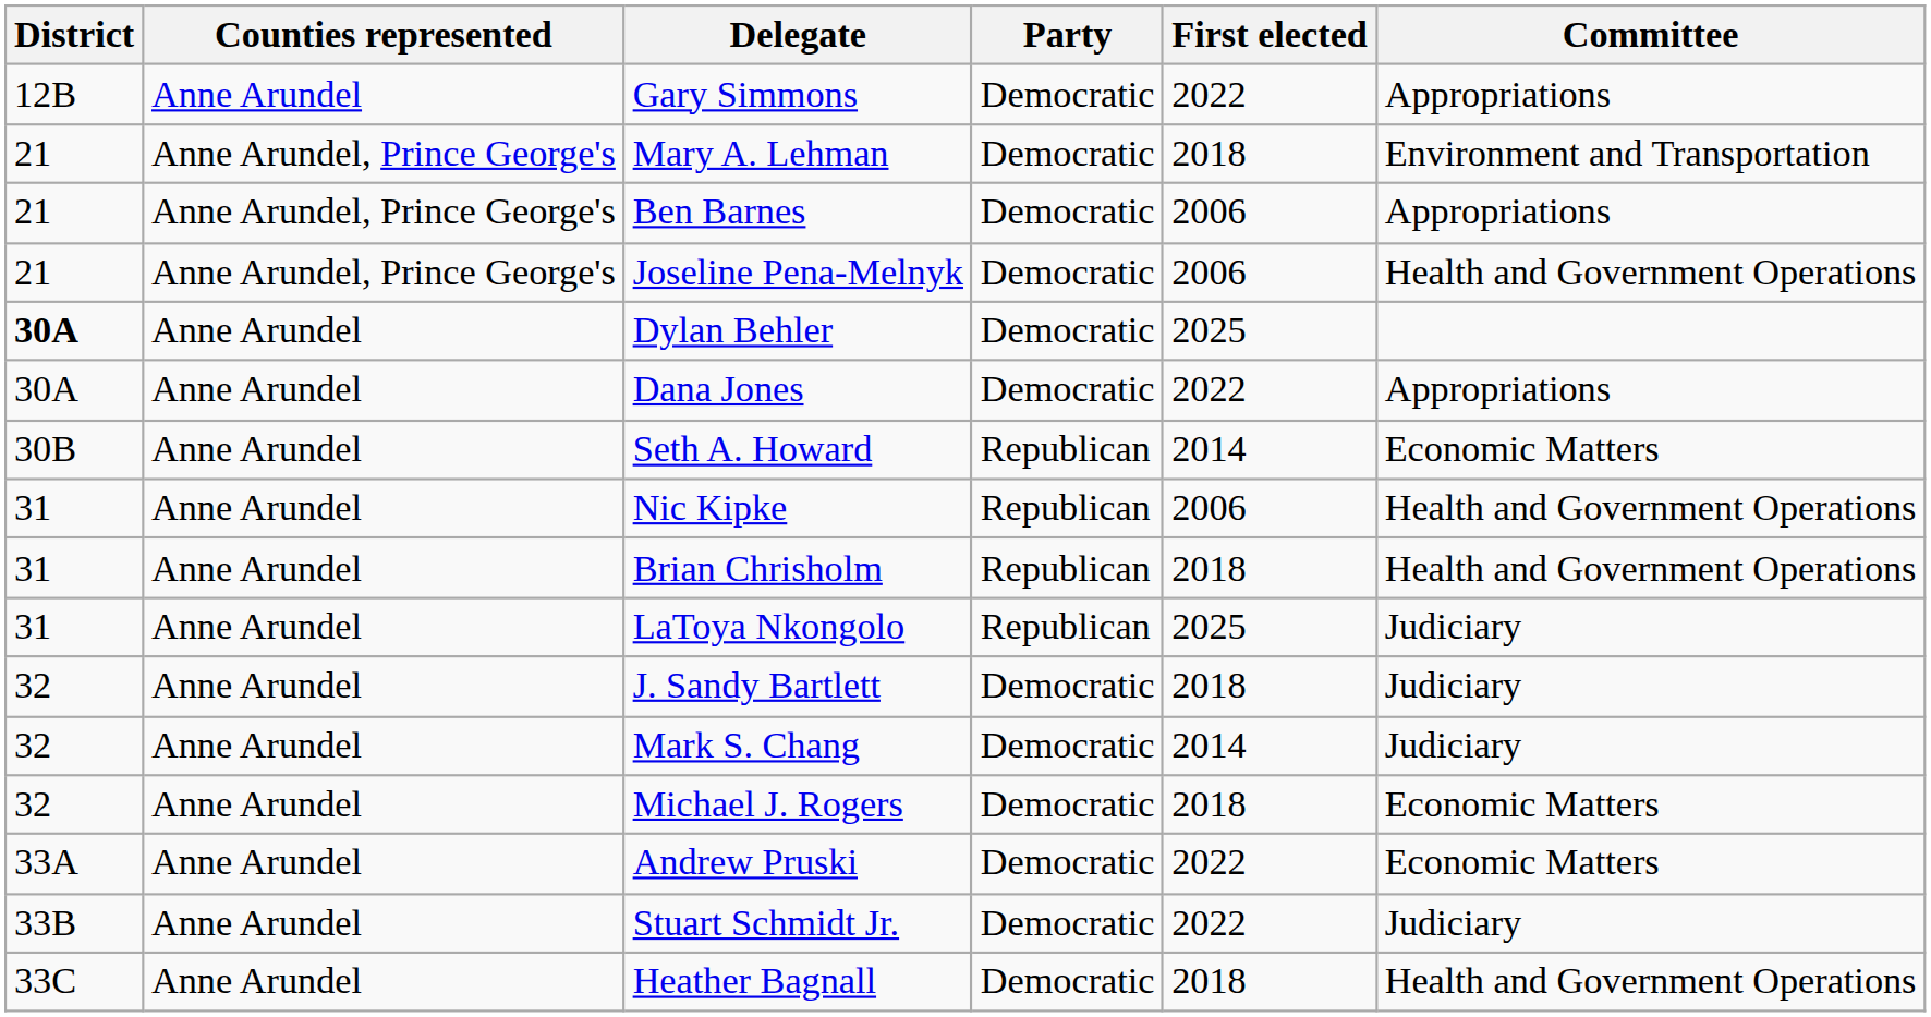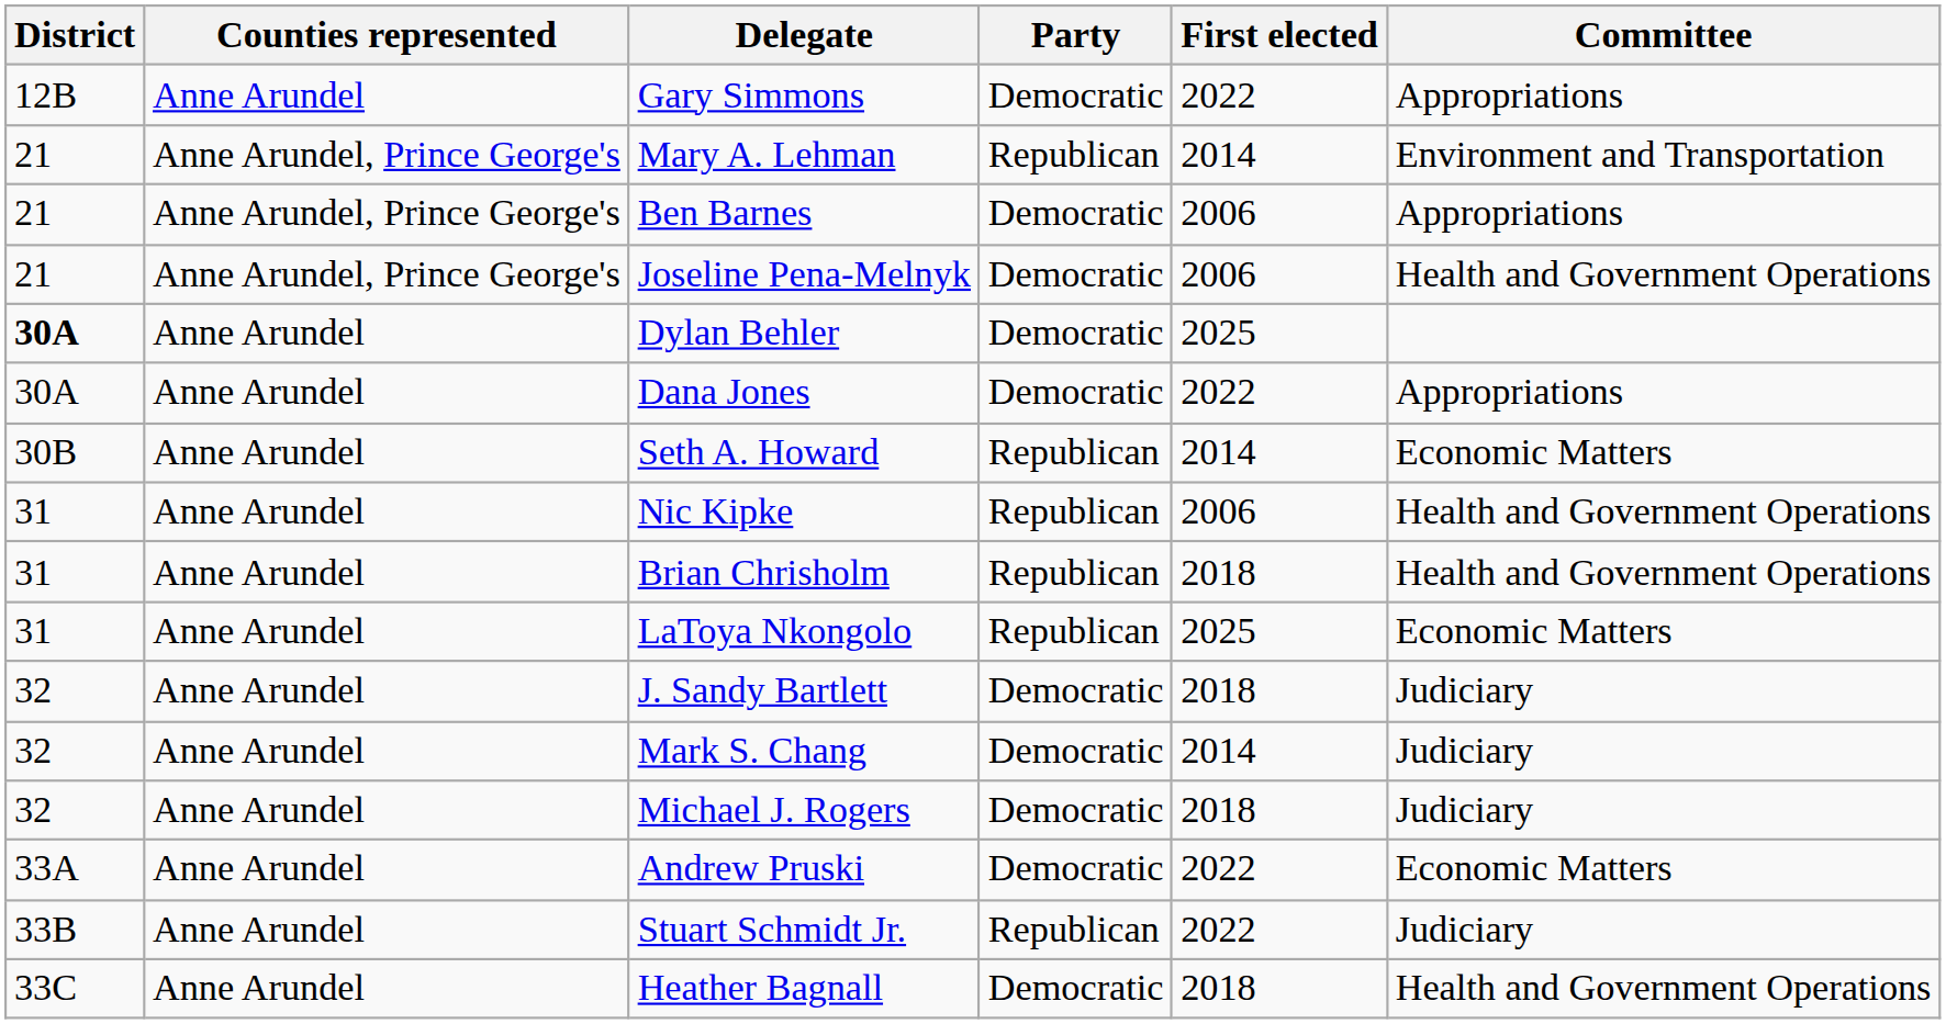Mary A. Lehman | Party: Democratic -> Republican
Mary A. Lehman | First elected: 2018 -> 2014
LaToya Nkongolo | Committee: Judiciary -> Economic Matters
Michael J. Rogers | Committee: Economic Matters -> Judiciary
Stuart Schmidt Jr. | Party: Democratic -> Republican
